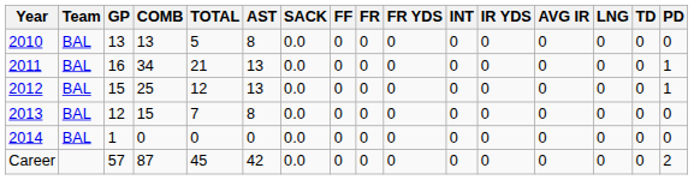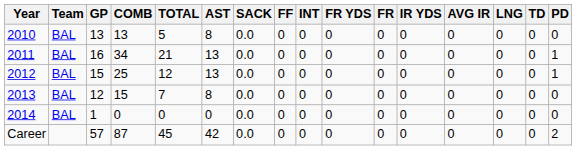columns swapped: FR <-> INT
